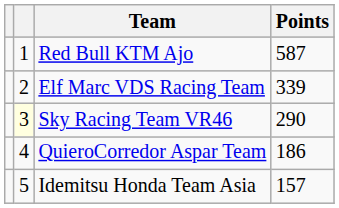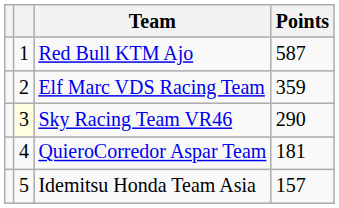Elf Marc VDS Racing Team | Points: 339 -> 359
QuieroCorredor Aspar Team | Points: 186 -> 181
